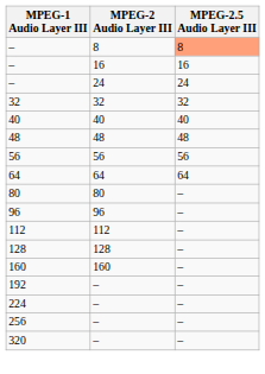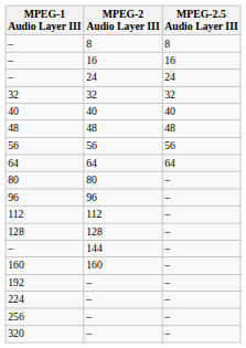– / 8 | MPEG-2.5 Audio Layer III: lightsalmon background -> no background
+ row: – | 144 | –
